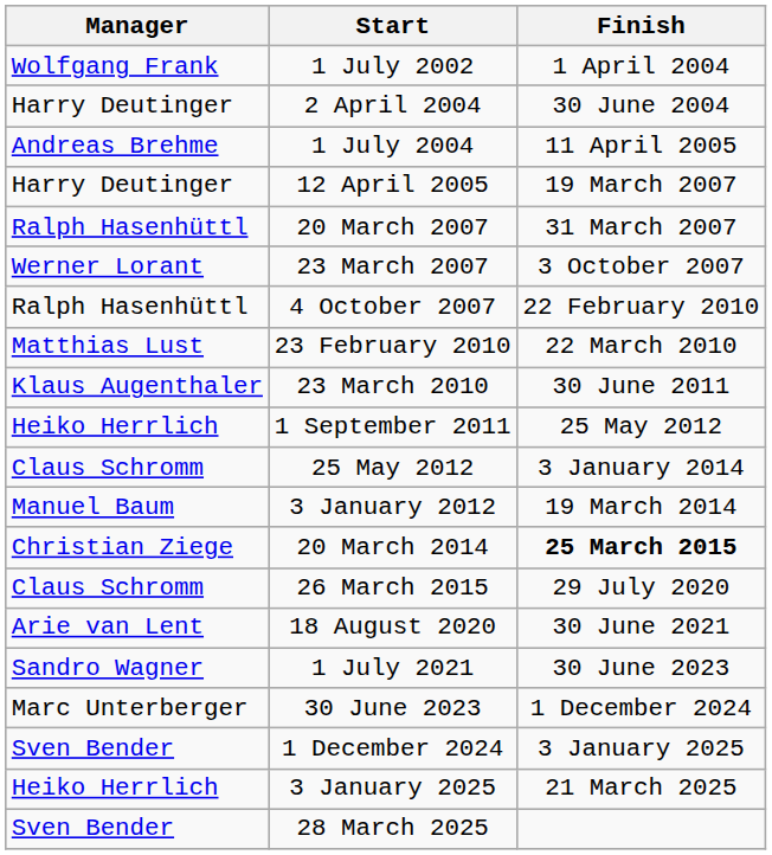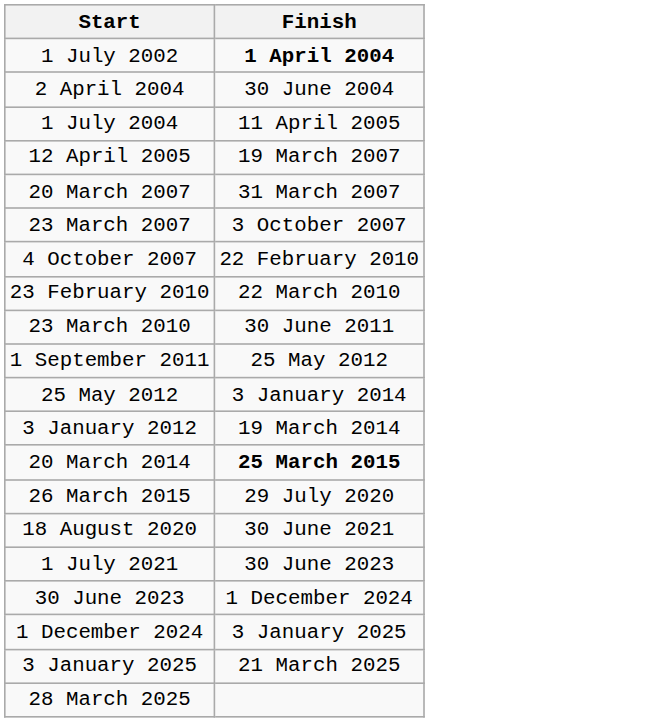- column: Manager | Wolfgang Frank | Harry Deutinger | Andreas Brehme | Harry Deutinger | Ralph Hasenhüttl | Werner Lorant | Ralph Hasenhüttl | Matthias Lust | Klaus Augenthaler | Heiko Herrlich | Claus Schromm | Manuel Baum | Christian Ziege | Claus Schromm | Arie van Lent | Sandro Wagner | Marc Unterberger | Sven Bender | Heiko Herrlich | Sven Bender
1 July 2002 | Finish: normal -> bold
